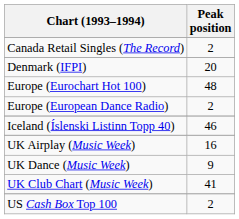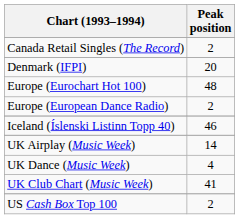UK Airplay (Music Week) | Peak position: 16 -> 14
UK Dance (Music Week) | Peak position: 9 -> 4
